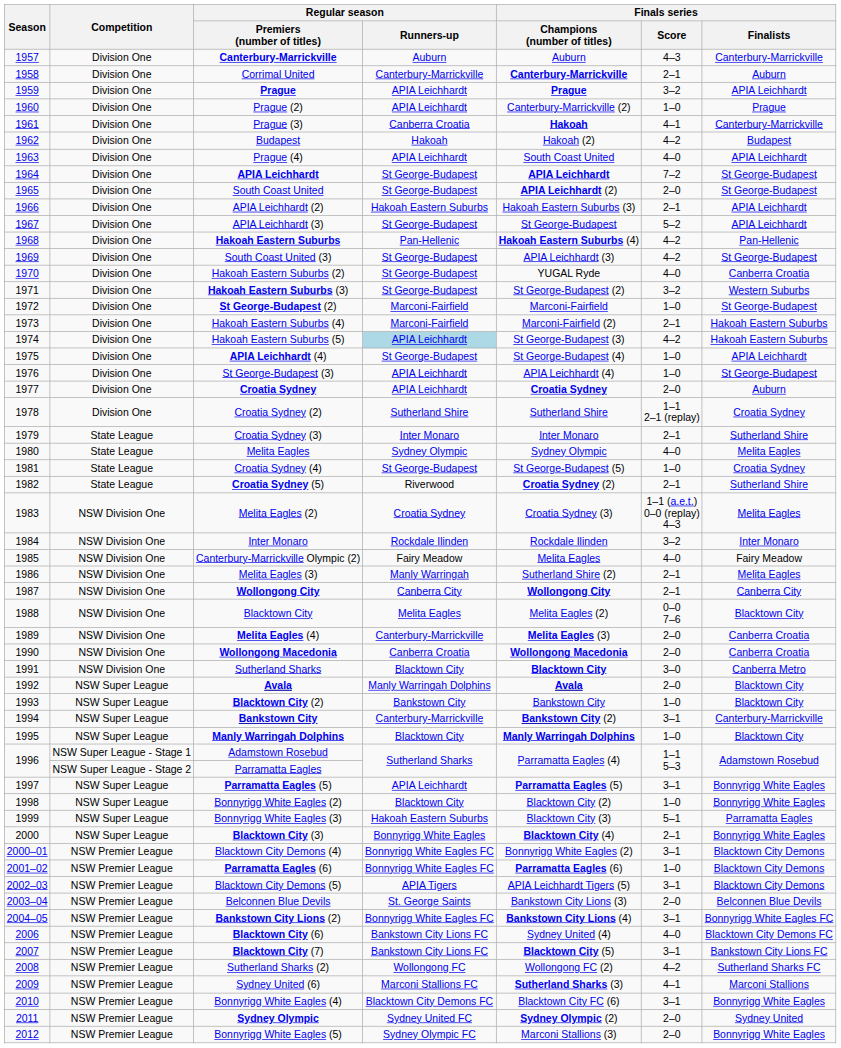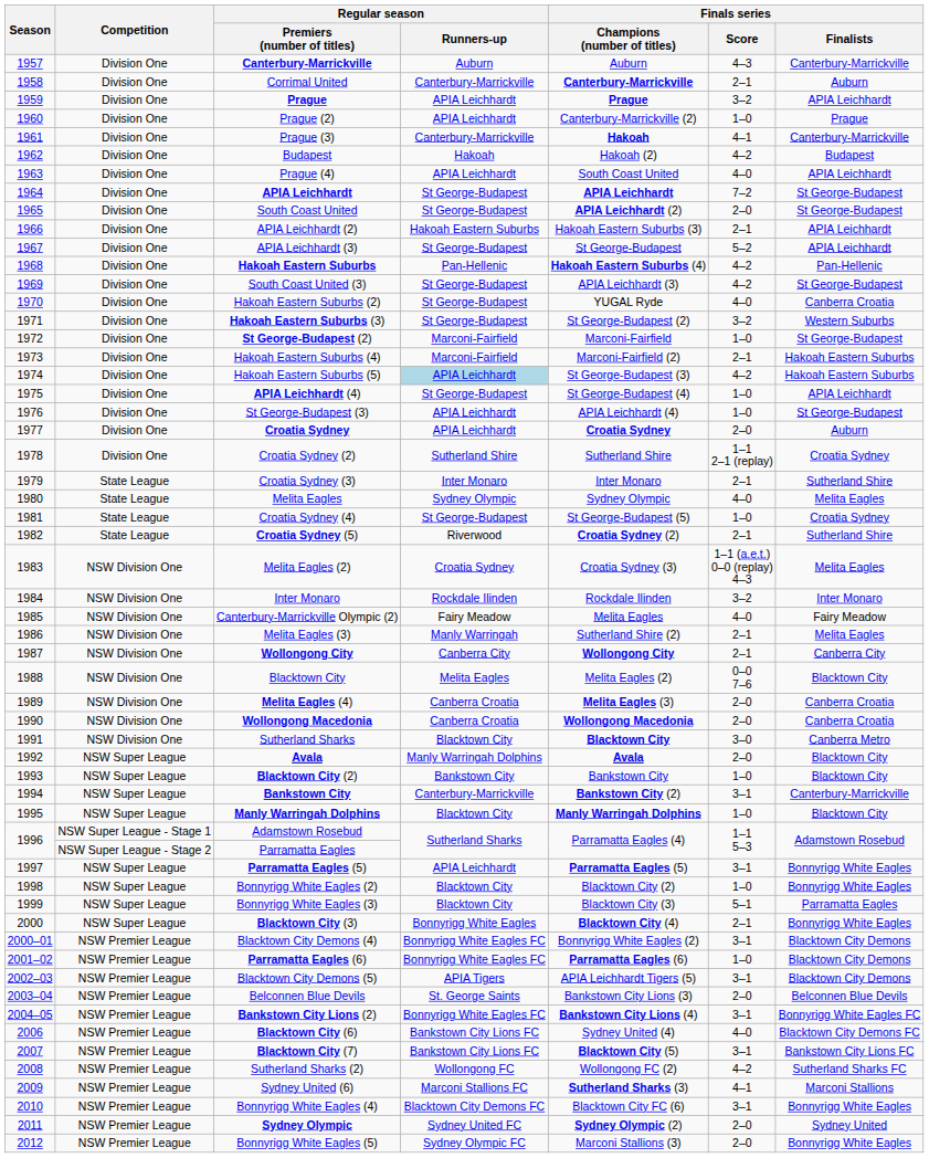Prague (3) | Regular season / Runners-up: Canberra Croatia -> Canterbury-Marrickville
Melita Eagles (4) | Regular season / Runners-up: Canterbury-Marrickville -> Canberra Croatia
Bonnyrigg White Eagles (3) | Regular season / Runners-up: Hakoah Eastern Suburbs -> Blacktown City
